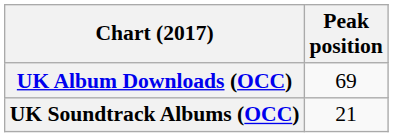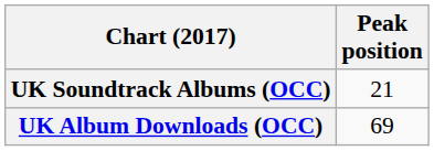rows swapped: UK Album Downloads (OCC) <-> UK Soundtrack Albums (OCC)
